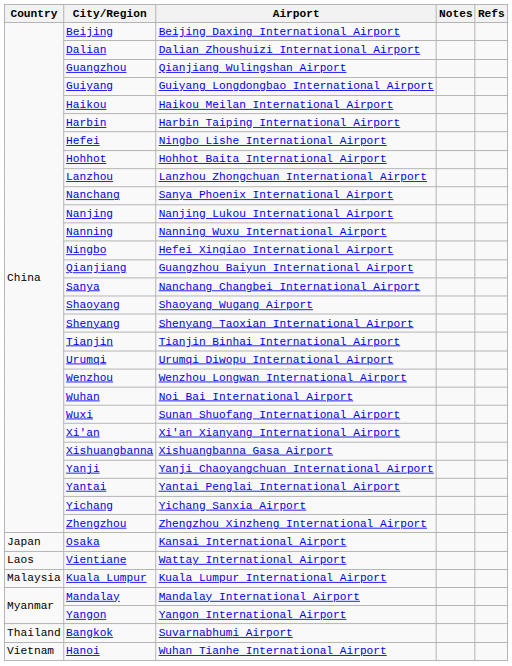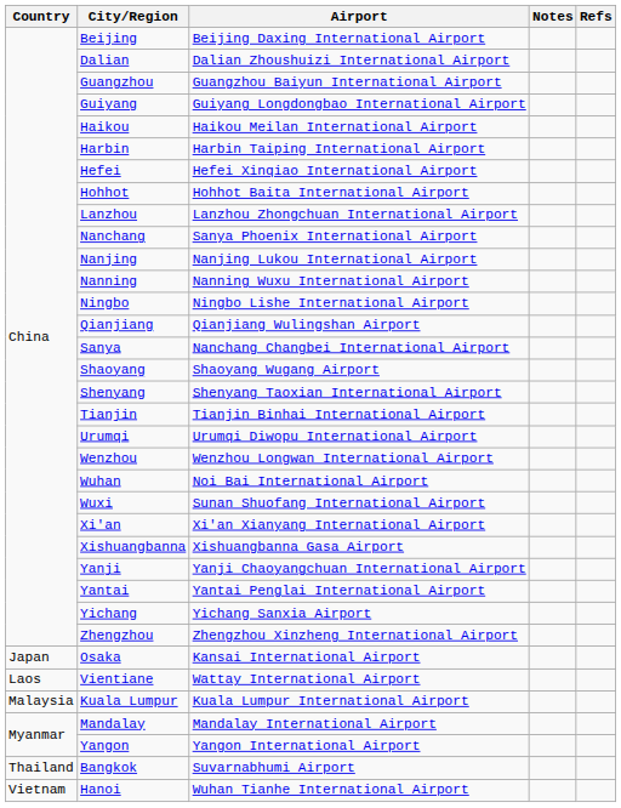Guangzhou | Airport: Qianjiang Wulingshan Airport -> Guangzhou Baiyun International Airport
Hefei | Airport: Ningbo Lishe International Airport -> Hefei Xinqiao International Airport
Ningbo | Airport: Hefei Xinqiao International Airport -> Ningbo Lishe International Airport
Qianjiang | Airport: Guangzhou Baiyun International Airport -> Qianjiang Wulingshan Airport
